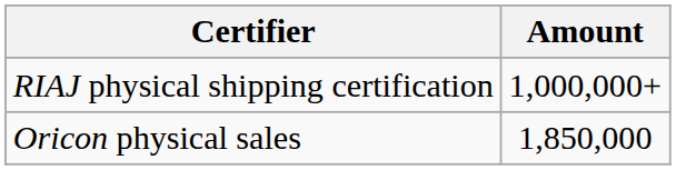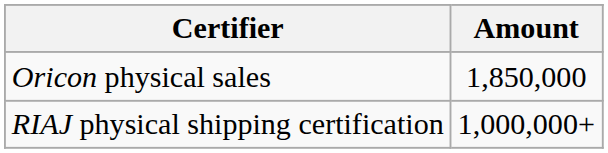rows swapped: Oricon physical sales <-> RIAJ physical shipping certification
